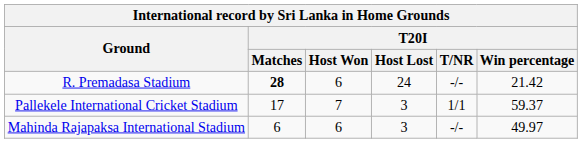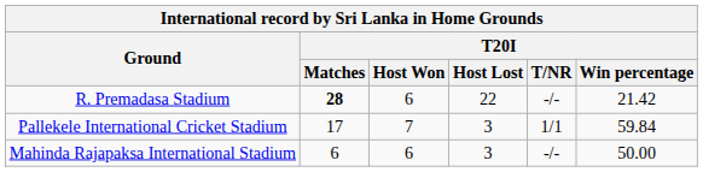R. Premadasa Stadium | T20I / Host Lost: 24 -> 22
Pallekele International Cricket Stadium | T20I / Win percentage: 59.37 -> 59.84
Mahinda Rajapaksa International Stadium | T20I / Win percentage: 49.97 -> 50.00
